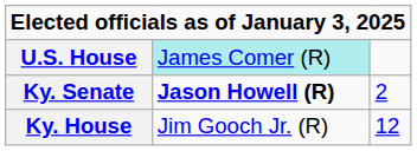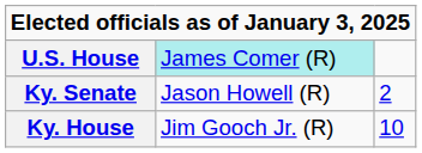Ky. Senate | column 2: bold -> normal
Ky. House | column 3: 12 -> 10
